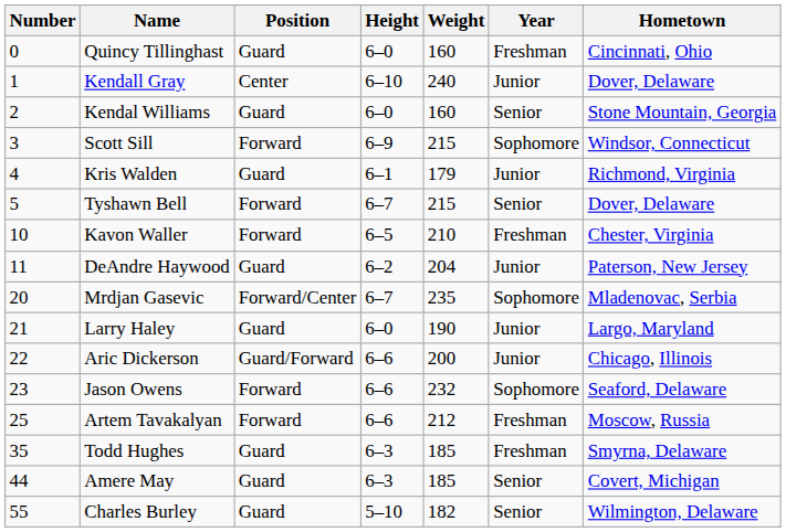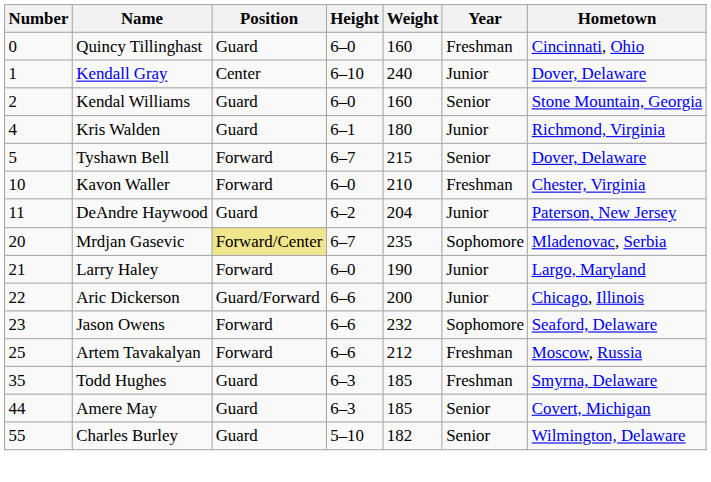- row: 3 | Scott Sill | Forward | 6–9 | 215 | Sophomore | Windsor, Connecticut
Kris Walden | Weight: 179 -> 180
Kavon Waller | Height: 6–5 -> 6–0
Mrdjan Gasevic | Position: no background -> khaki background
Larry Haley | Position: Guard -> Forward
